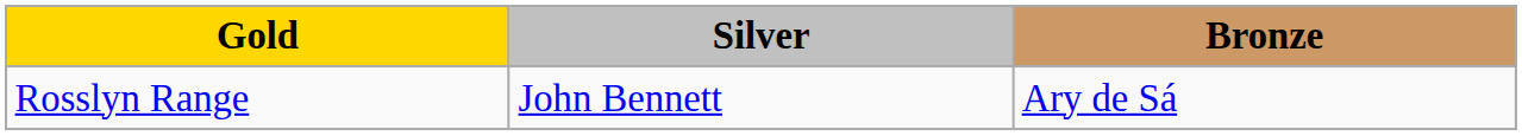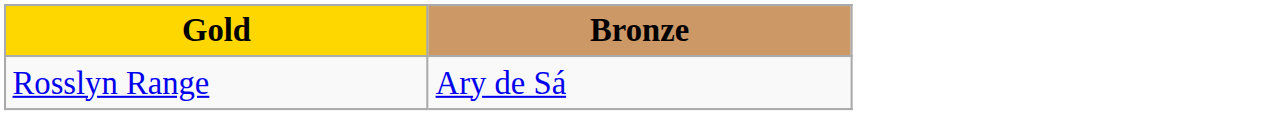- column: Silver | John Bennett
